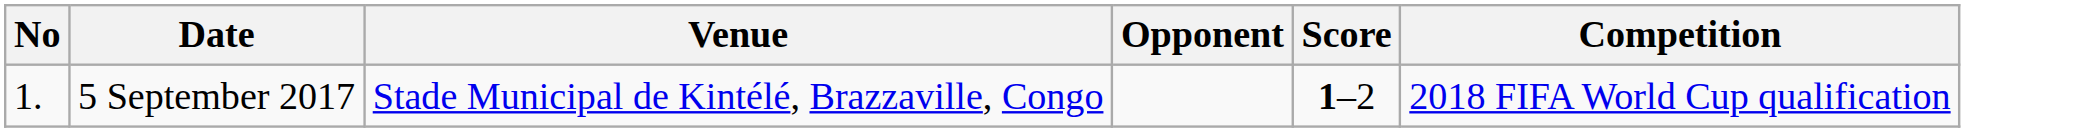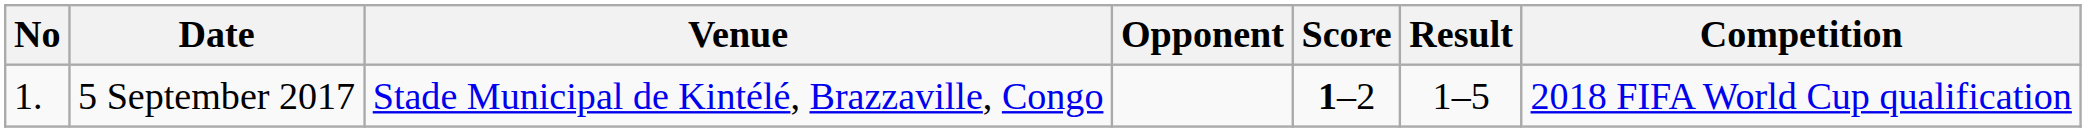+ column: Result | 1–5
